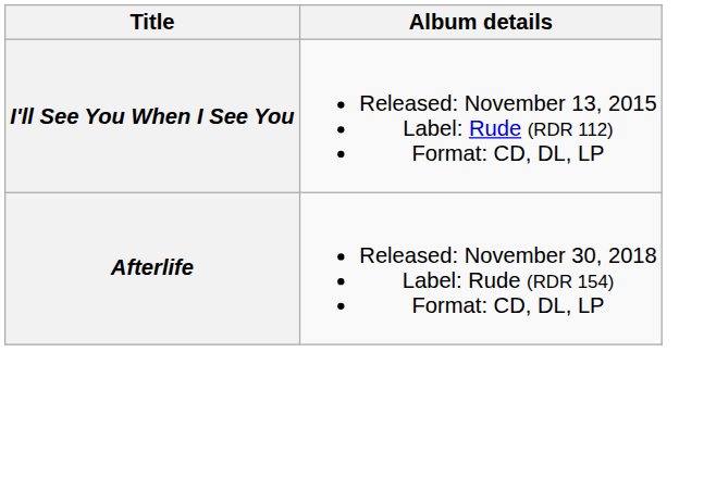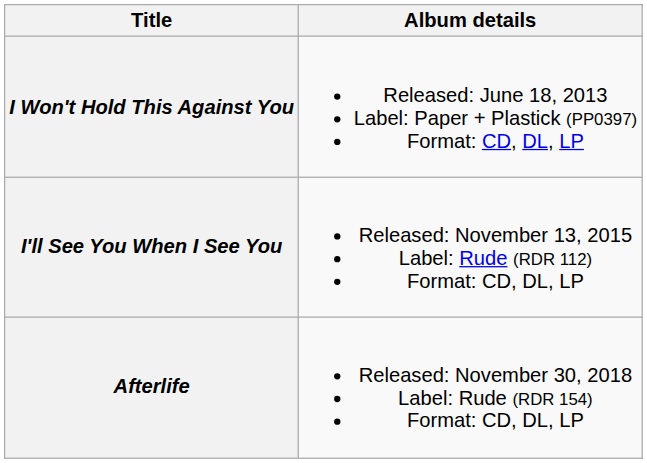+ row: I Won't Hold This Against You | Released: June 18, 2013 Label: Paper + Plastick (PP0397) Format: CD, DL, LP
